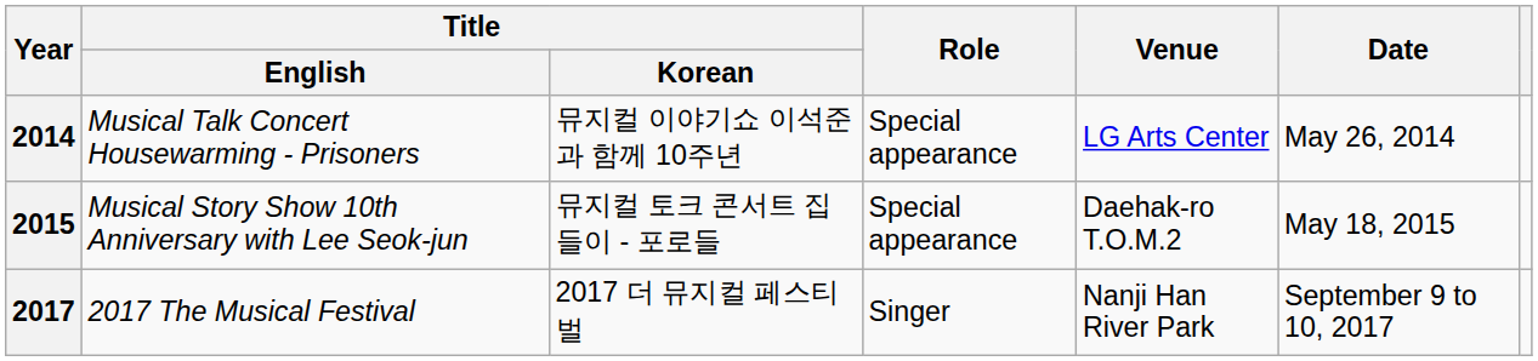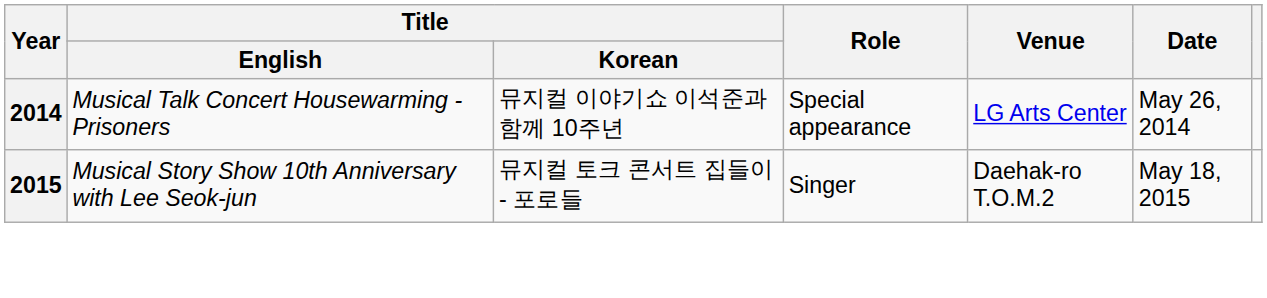2015 | Role: Special appearance -> Singer
- row: 2017 | 2017 The Musical Festival | 2017 더 뮤지컬 페스티벌 | Singer | Nanji Han River Park | September 9 to 10, 2017
